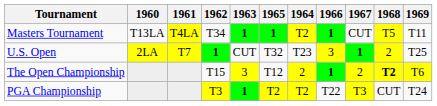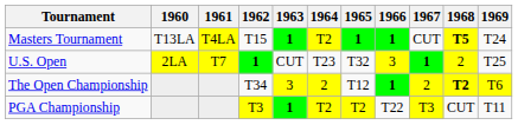columns swapped: 1964 <-> 1965
Masters Tournament | 1962: T34 -> T15
Masters Tournament | 1968: normal -> bold
Masters Tournament | 1969: T11 -> T24
The Open Championship | 1962: T15 -> T34
PGA Championship | 1969: T24 -> T11
